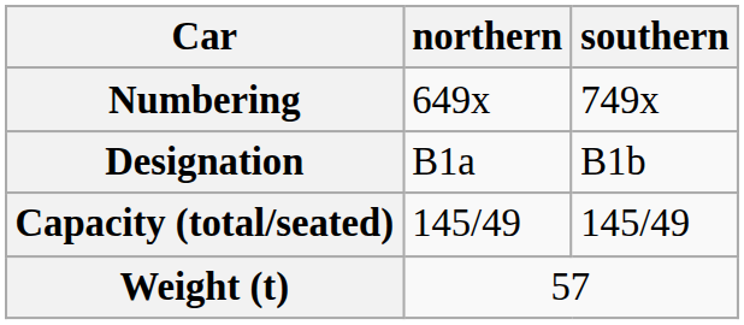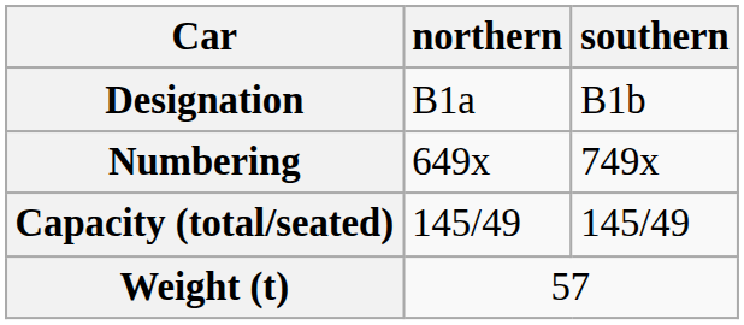rows swapped: Designation <-> Numbering
